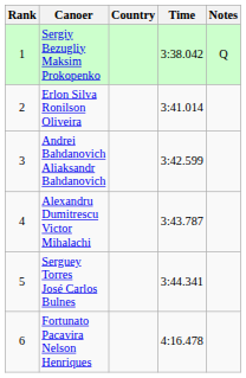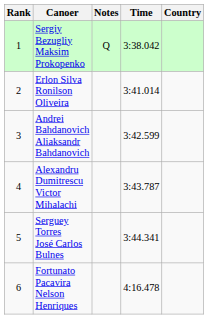columns swapped: Country <-> Notes
